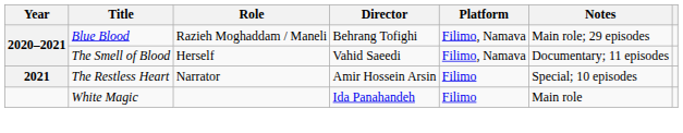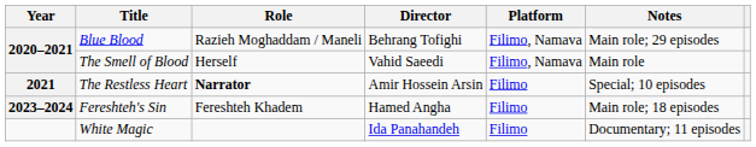The Smell of Blood | Notes: Documentary; 11 episodes -> Main role
The Restless Heart | Role: normal -> bold
+ row: 2023–2024 | Fereshteh's Sin | Fereshteh Khadem | Hamed Angha | Filimo | Main role; 18 episodes
White Magic | Notes: Main role -> Documentary; 11 episodes
